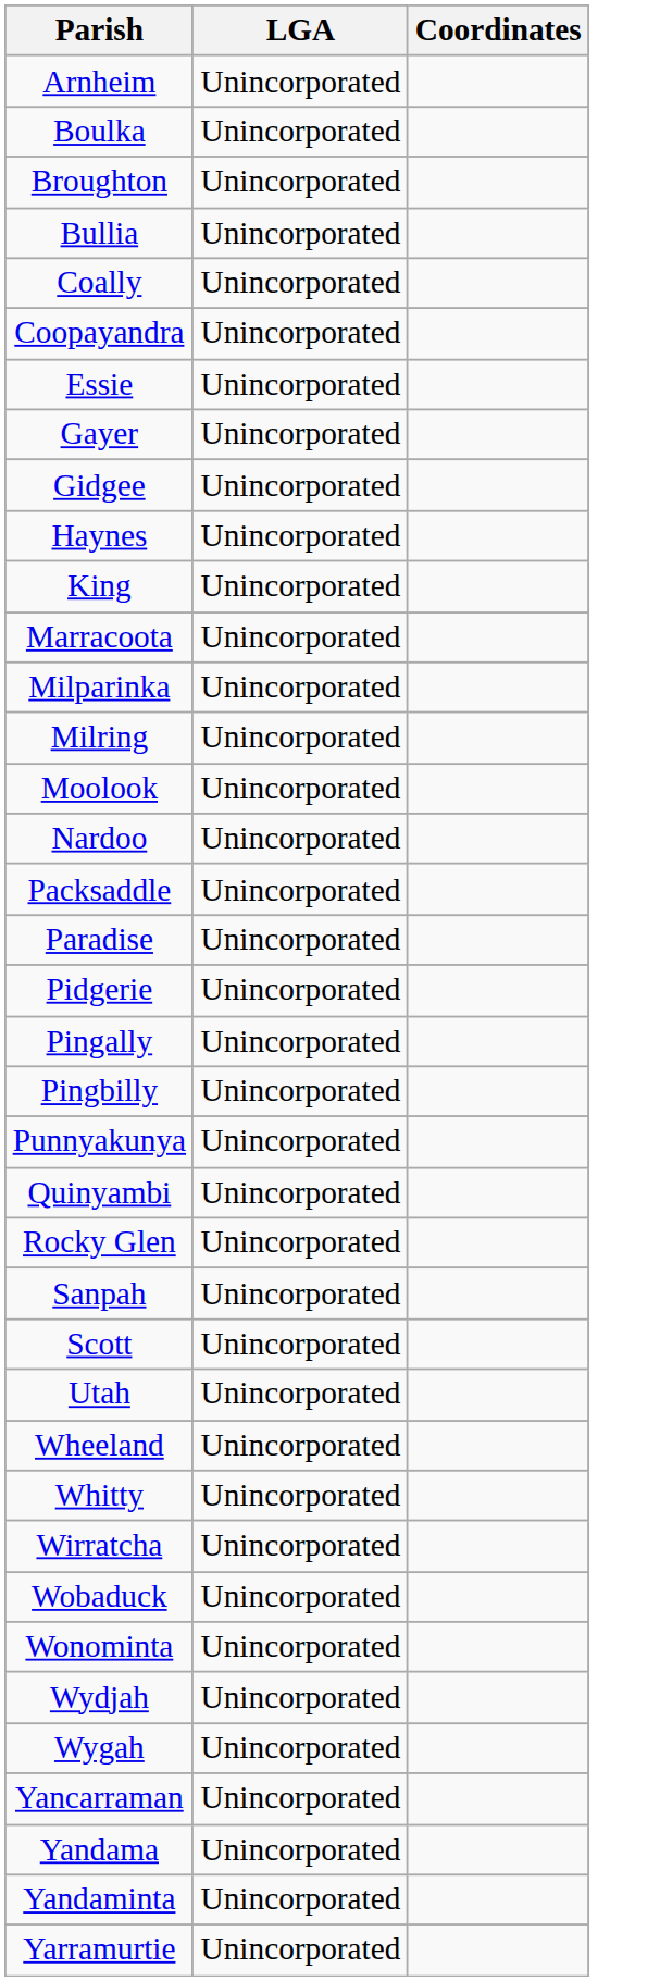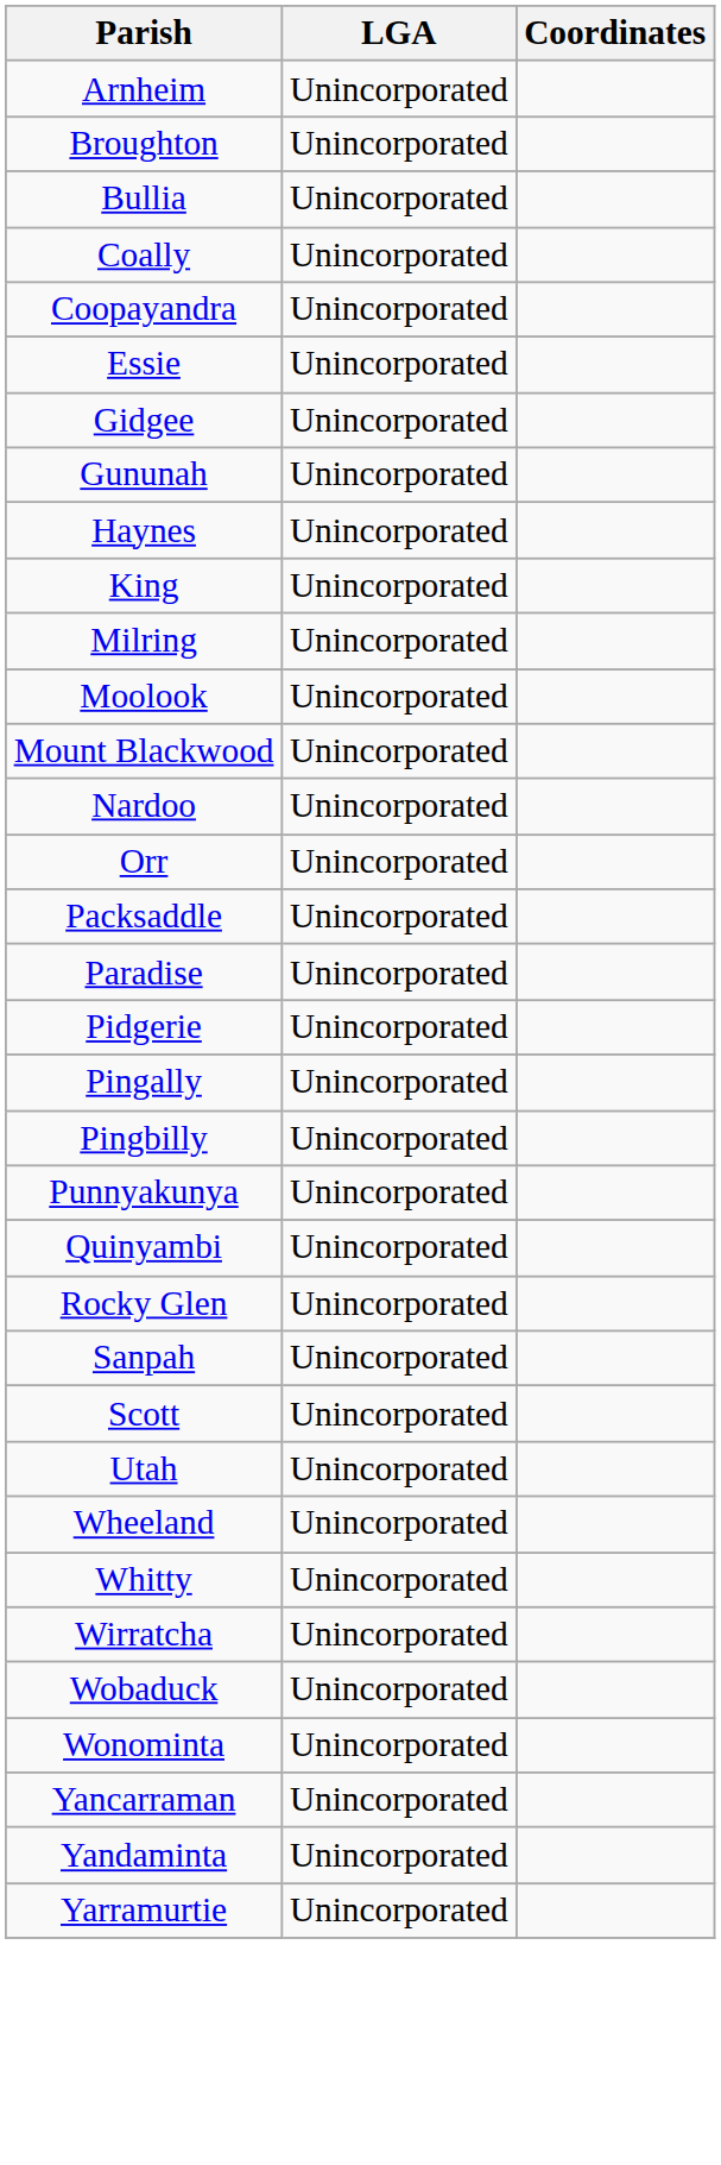- row: Boulka | Unincorporated
- row: Gayer | Unincorporated
+ row: Gununah | Unincorporated
- row: Marracoota | Unincorporated
- row: Milparinka | Unincorporated
+ row: Mount Blackwood | Unincorporated
+ row: Orr | Unincorporated
- row: Wydjah | Unincorporated
- row: Wygah | Unincorporated
- row: Yandama | Unincorporated
